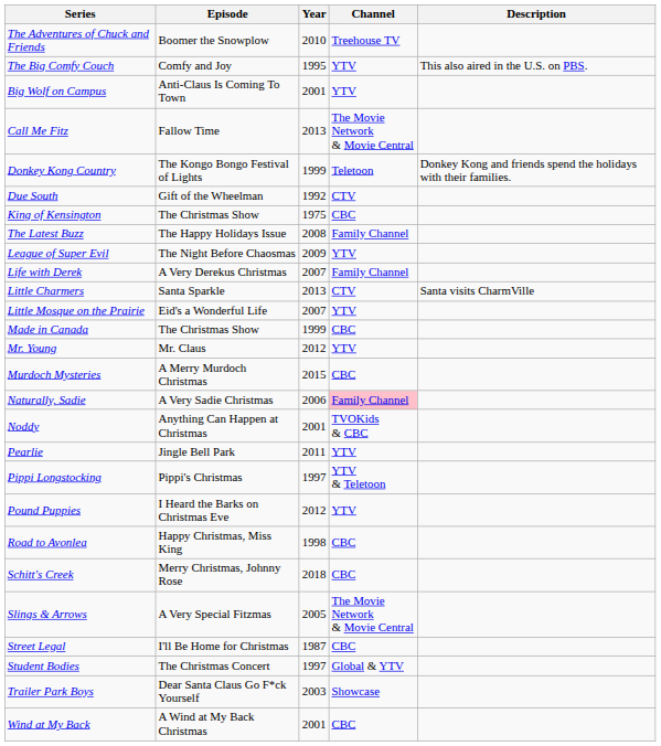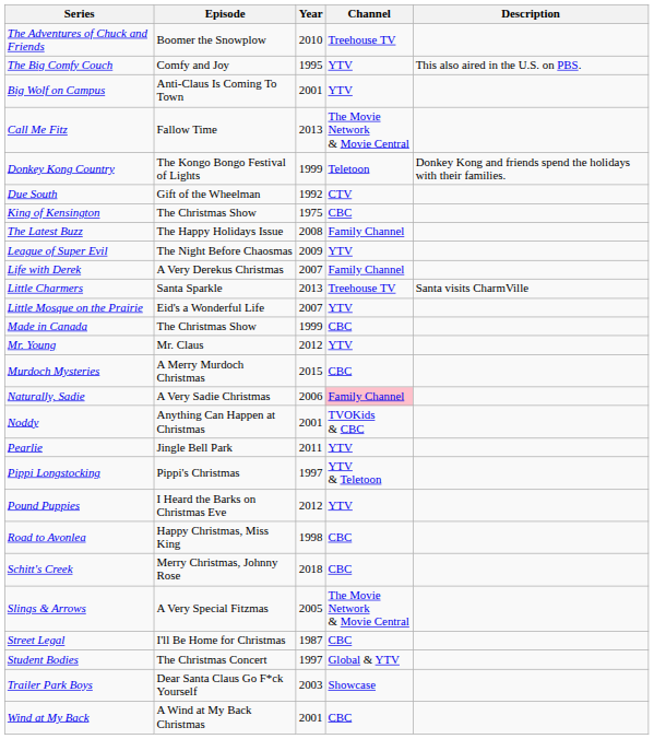Little Charmers | Channel: CTV -> Treehouse TV
